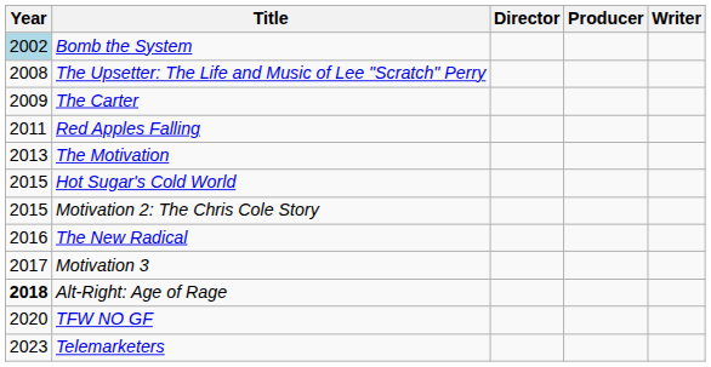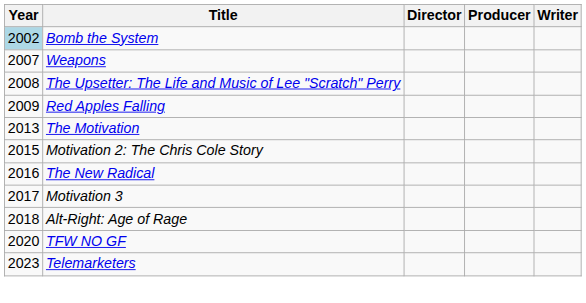+ row: 2007 | Weapons
- row: 2009 | The Carter
Red Apples Falling | Year: 2011 -> 2009
- row: 2015 | Hot Sugar's Cold World
Alt-Right: Age of Rage | Year: bold -> normal
